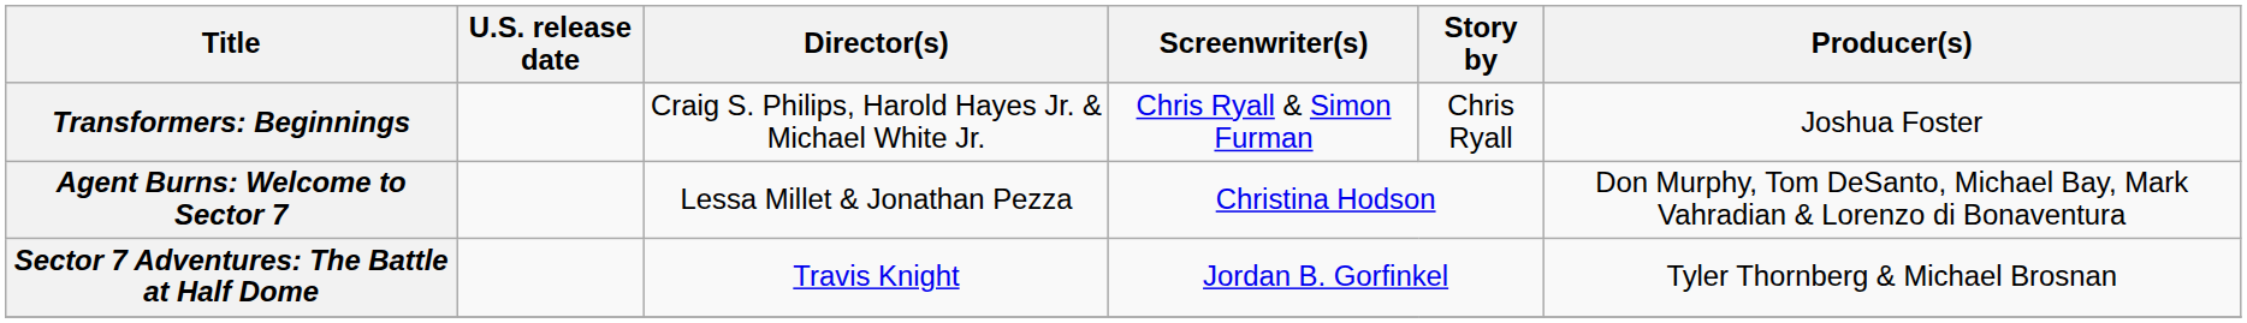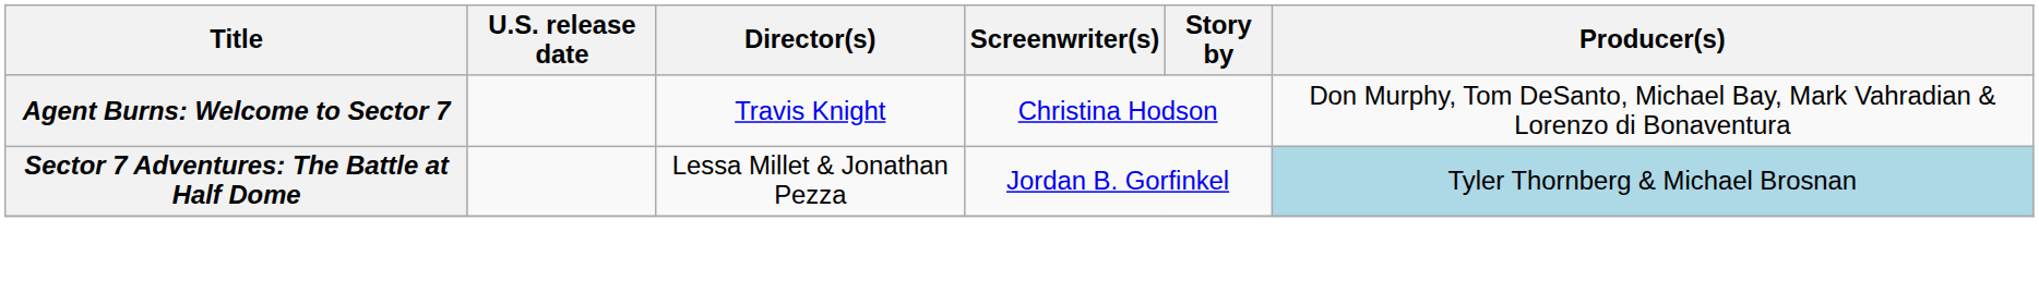- row: Transformers: Beginnings | Craig S. Philips, Harold Hayes Jr. & Michael White Jr. | Chris Ryall & Simon Furman | Chris Ryall | Joshua Foster
Agent Burns: Welcome to Sector 7 | Director(s): Lessa Millet & Jonathan Pezza -> Travis Knight
Sector 7 Adventures: The Battle at Half Dome | Director(s): Travis Knight -> Lessa Millet & Jonathan Pezza
Sector 7 Adventures: The Battle at Half Dome | Producer(s): no background -> lightblue background
